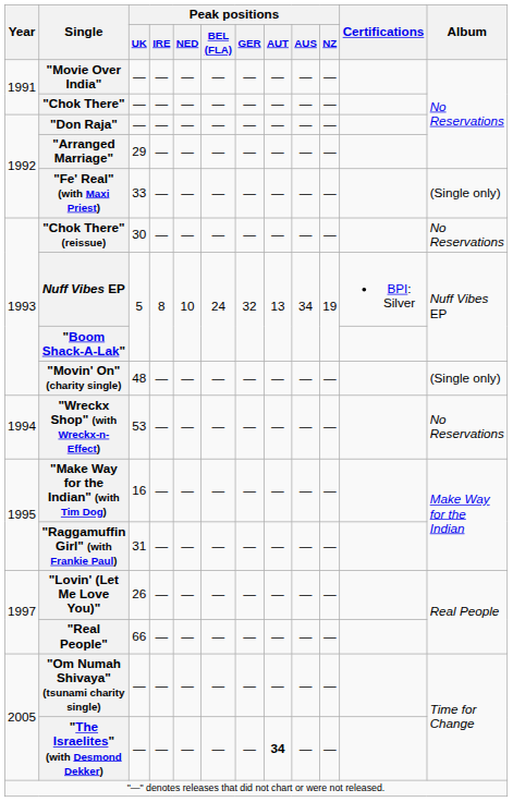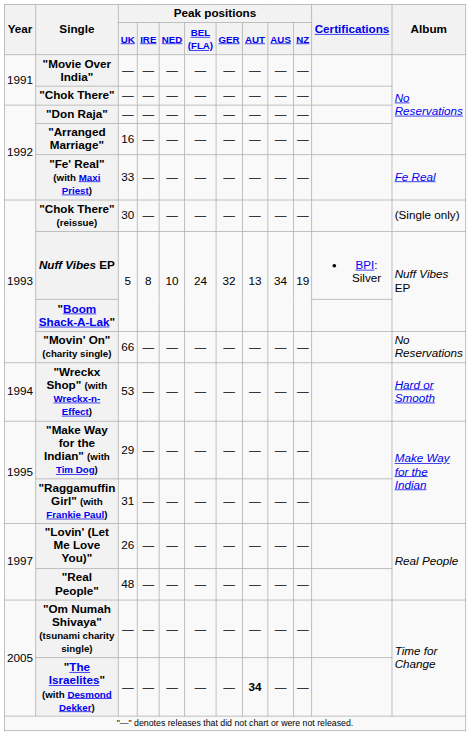"Arranged Marriage" | Peak positions / UK: 29 -> 16
"Fe' Real" (with Maxi Priest) | Album: (Single only) -> Fe Real
"Chok There" (reissue) | Album: No Reservations -> (Single only)
"Movin' On" (charity single) | Peak positions / UK: 48 -> 66
"Movin' On" (charity single) | Album: (Single only) -> No Reservations
"Wreckx Shop" (with Wreckx-n-Effect) | Album: No Reservations -> Hard or Smooth
"Make Way for the Indian" (with Tim Dog) | Peak positions / UK: 16 -> 29
"Real People" | Peak positions / UK: 66 -> 48
